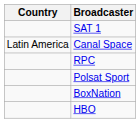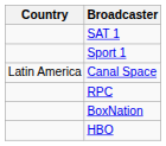+ row: Sport 1
- row: Polsat Sport
